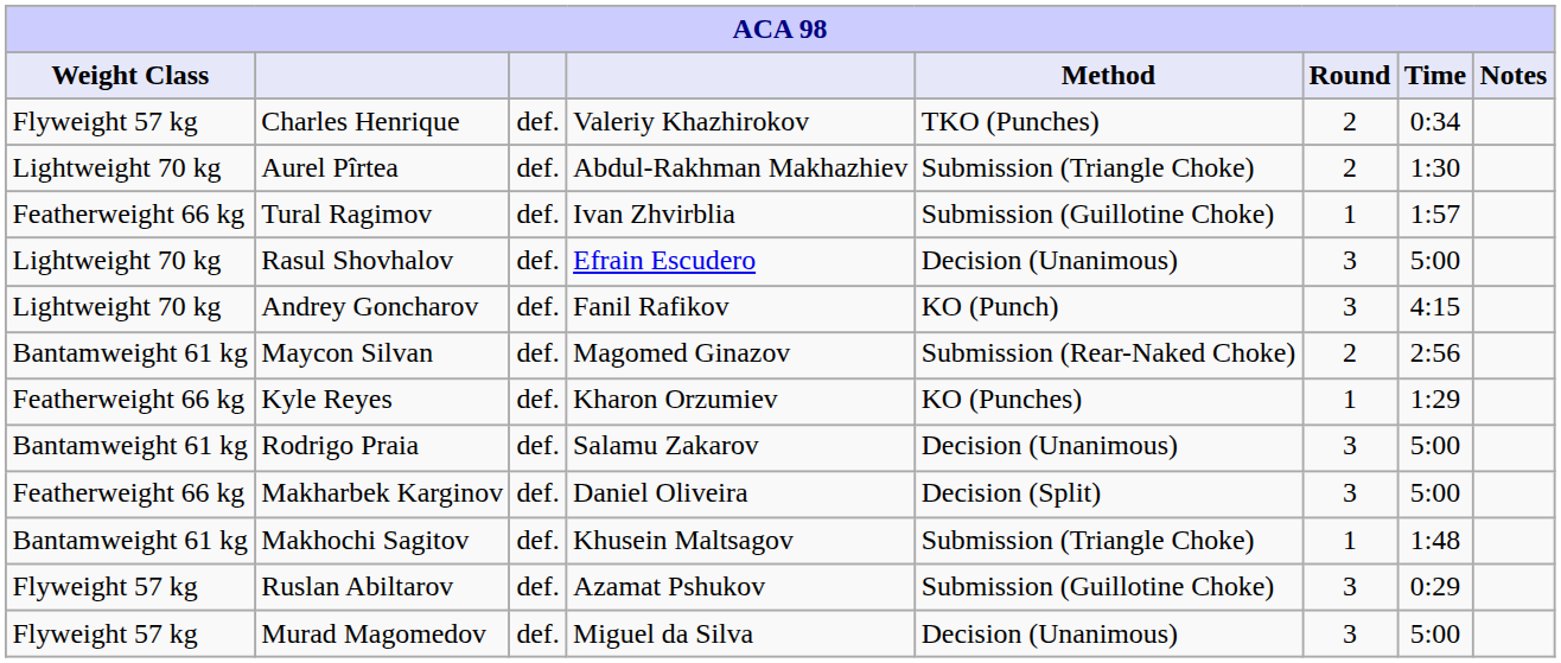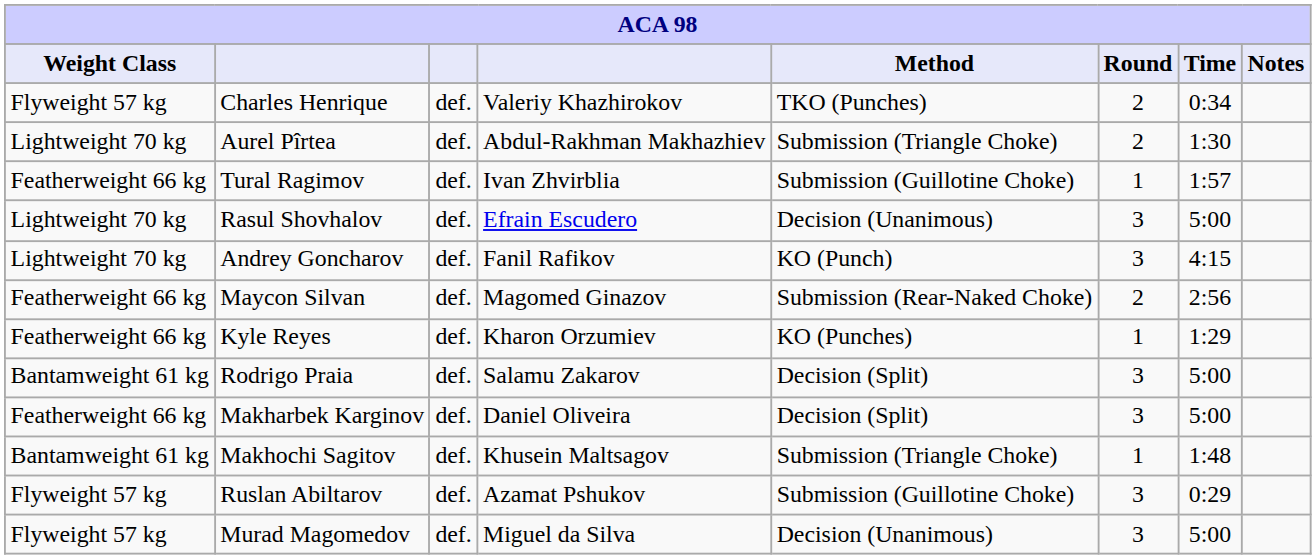Maycon Silvan | Weight Class: Bantamweight 61 kg -> Featherweight 66 kg
Rodrigo Praia | Method: Decision (Unanimous) -> Decision (Split)
